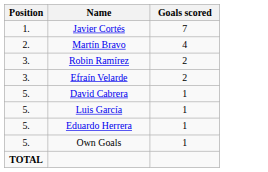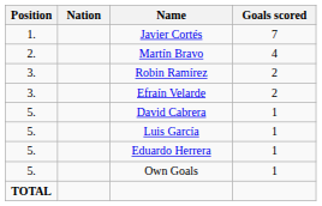+ column: Nation
